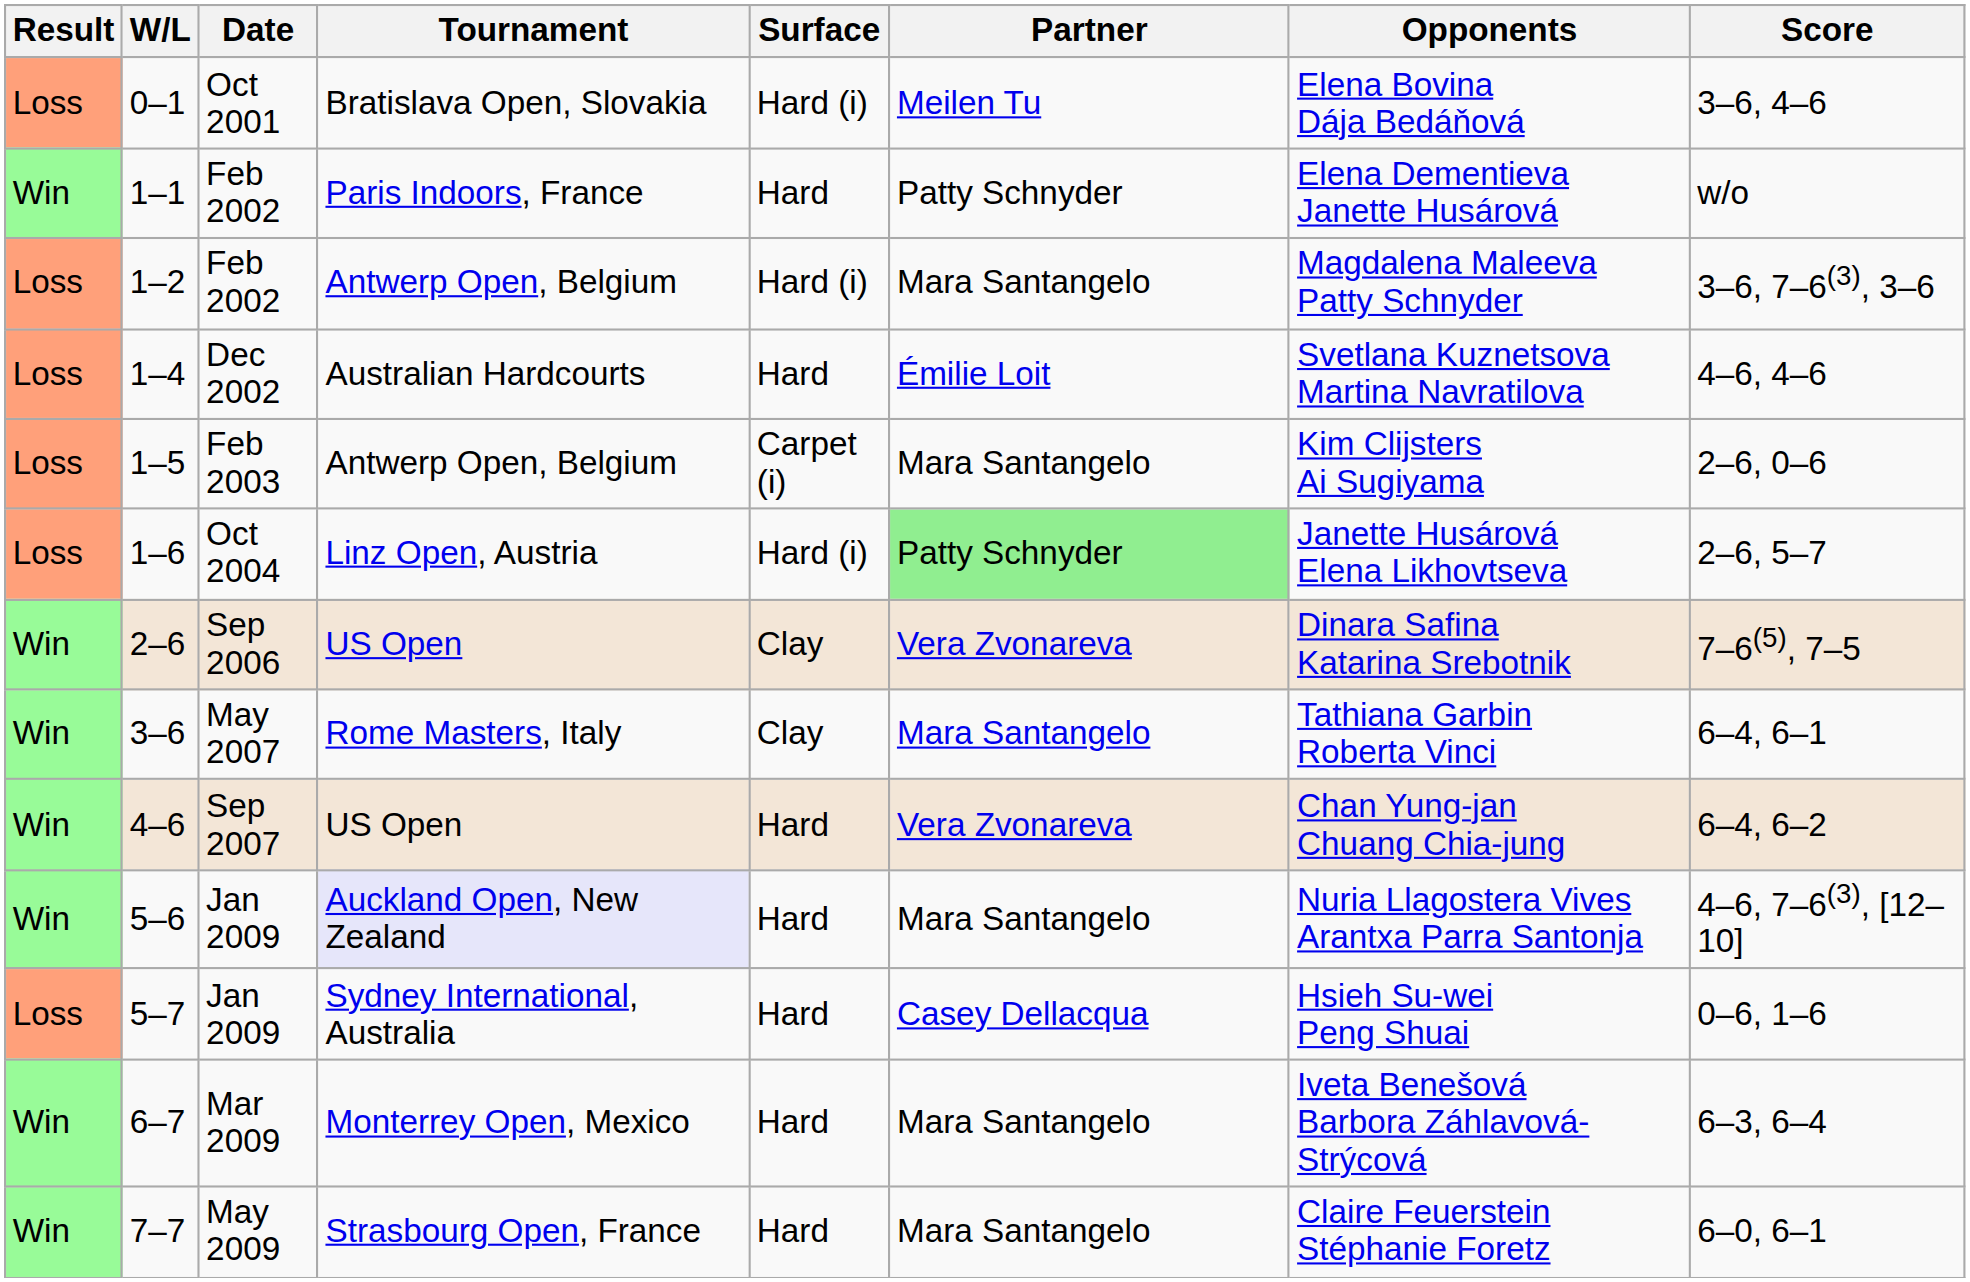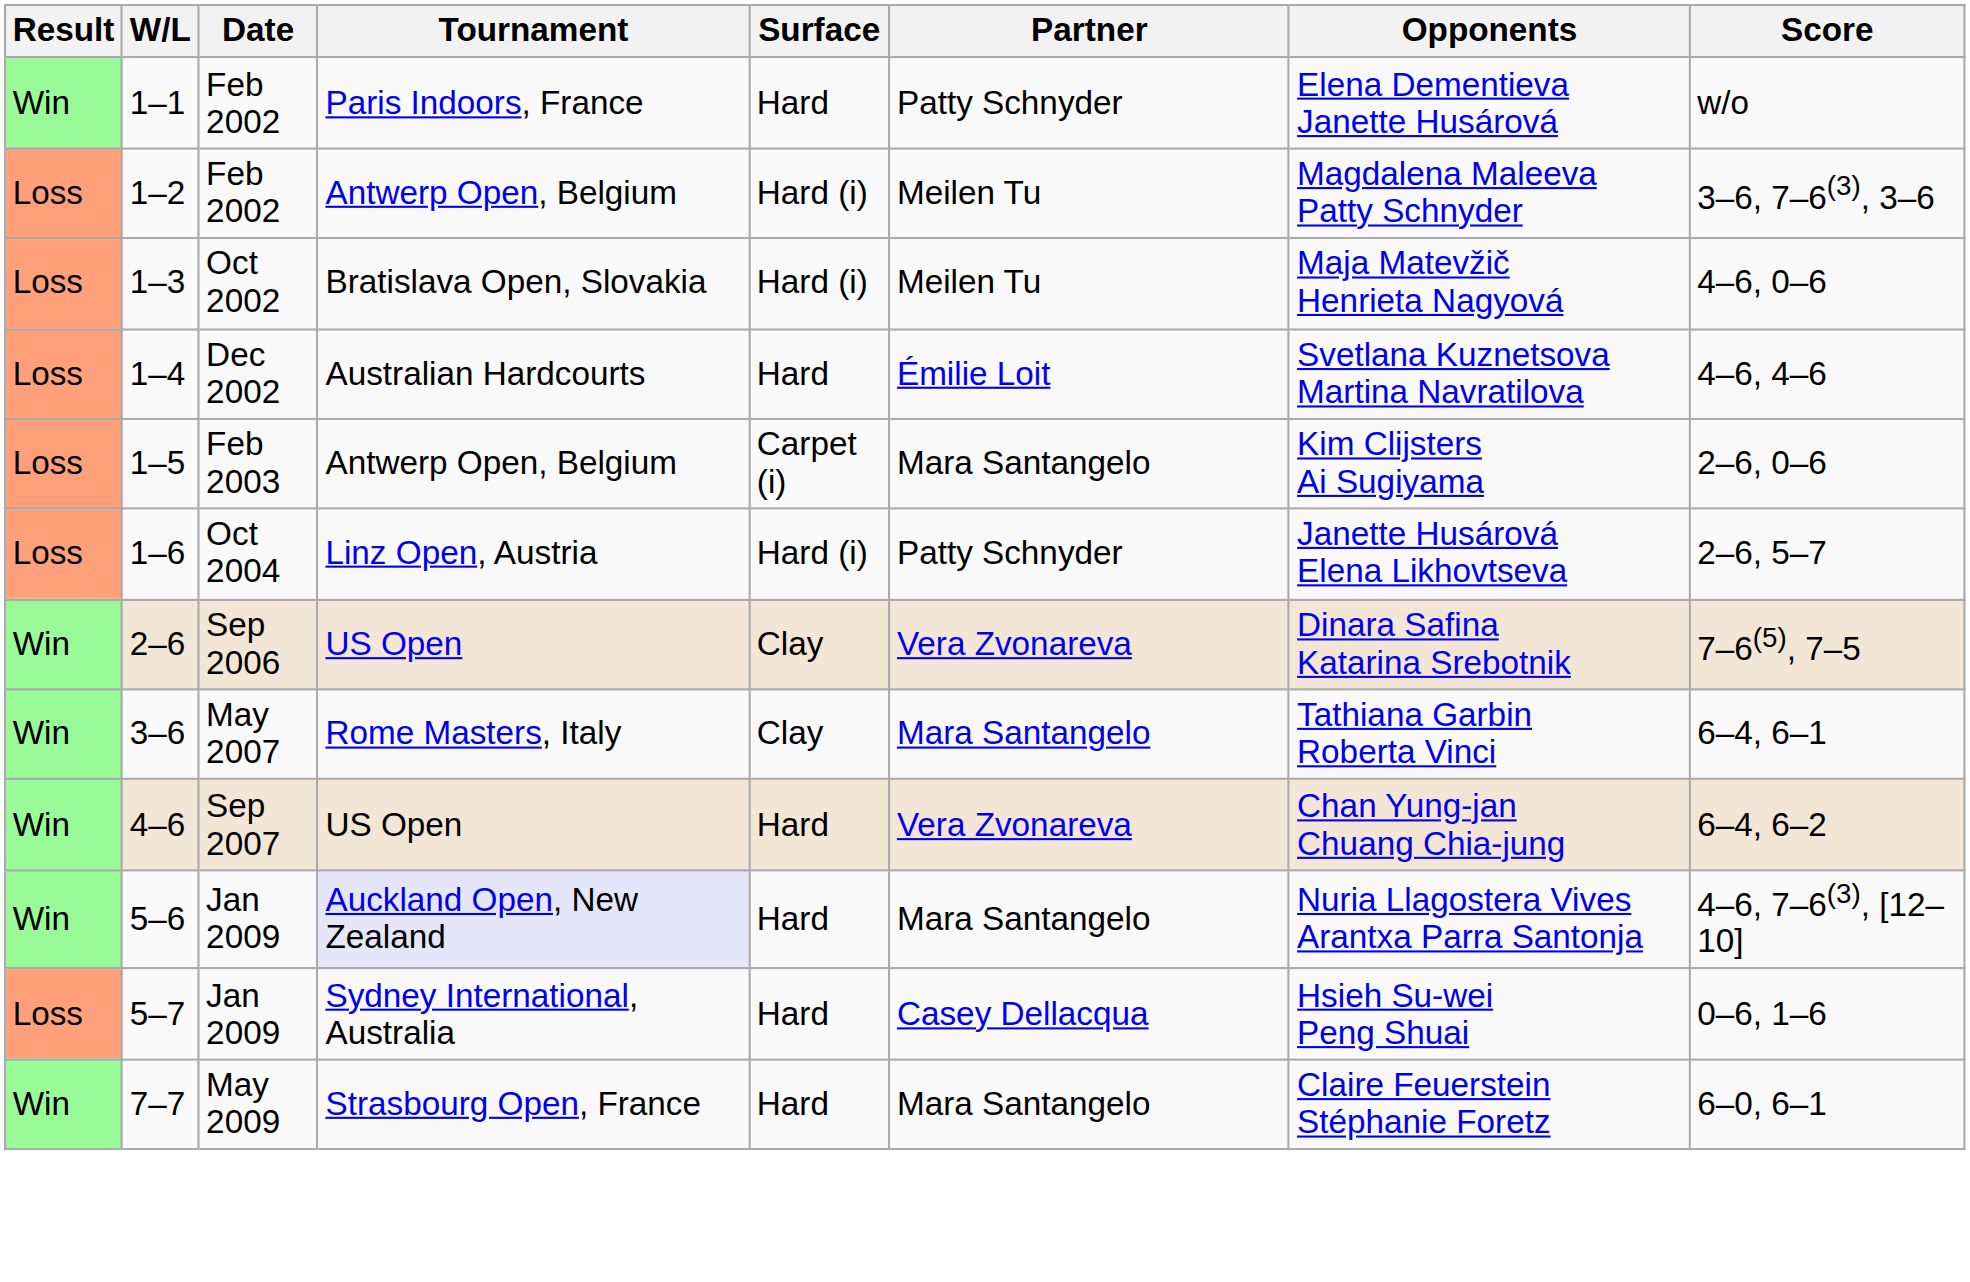- row: Loss | 0–1 | Oct 2001 | Bratislava Open, Slovakia | Hard (i) | Meilen Tu | Elena Bovina Dája Bedáňová | 3–6, 4–6
1–2 | Partner: Mara Santangelo -> Meilen Tu
+ row: Loss | 1–3 | Oct 2002 | Bratislava Open, Slovakia | Hard (i) | Meilen Tu | Maja Matevžič Henrieta Nagyová | 4–6, 0–6
1–6 | Partner: lightgreen background -> no background
- row: Win | 6–7 | Mar 2009 | Monterrey Open, Mexico | Hard | Mara Santangelo | Iveta Benešová Barbora Záhlavová-Strýcová | 6–3, 6–4
